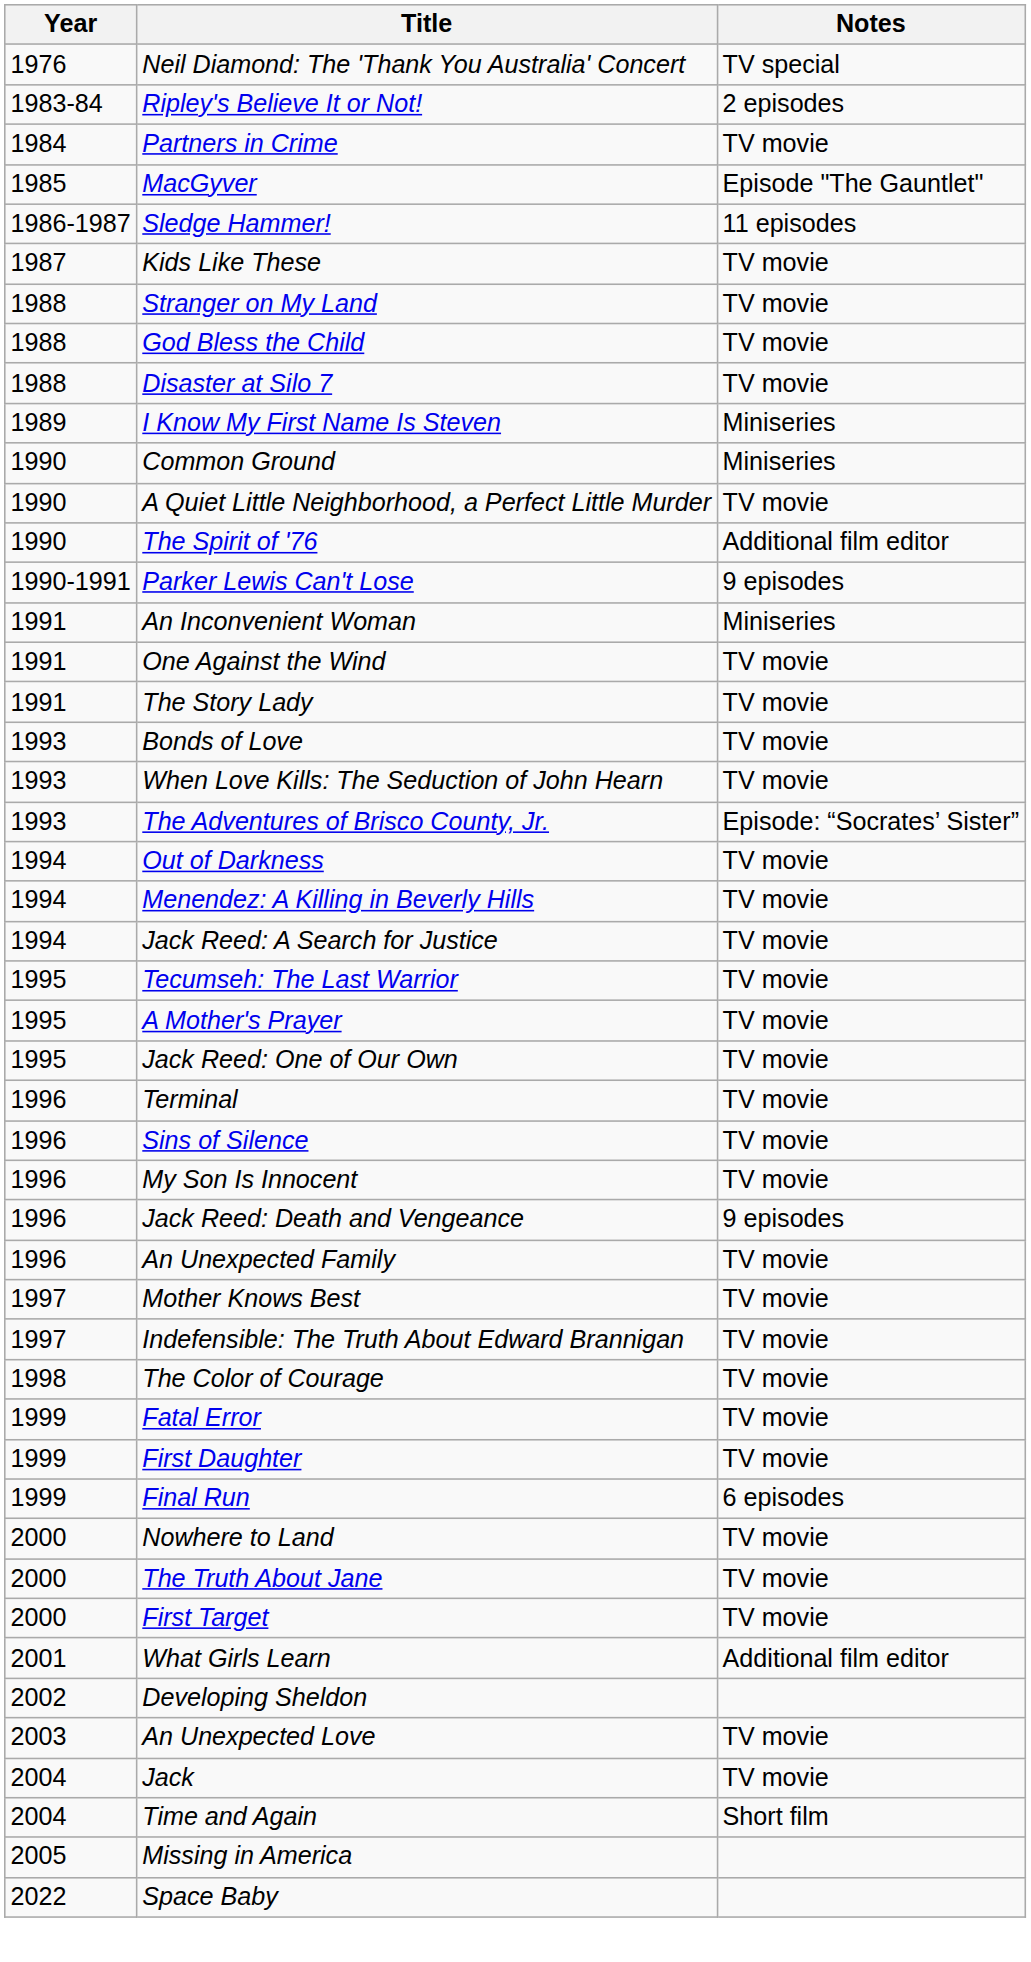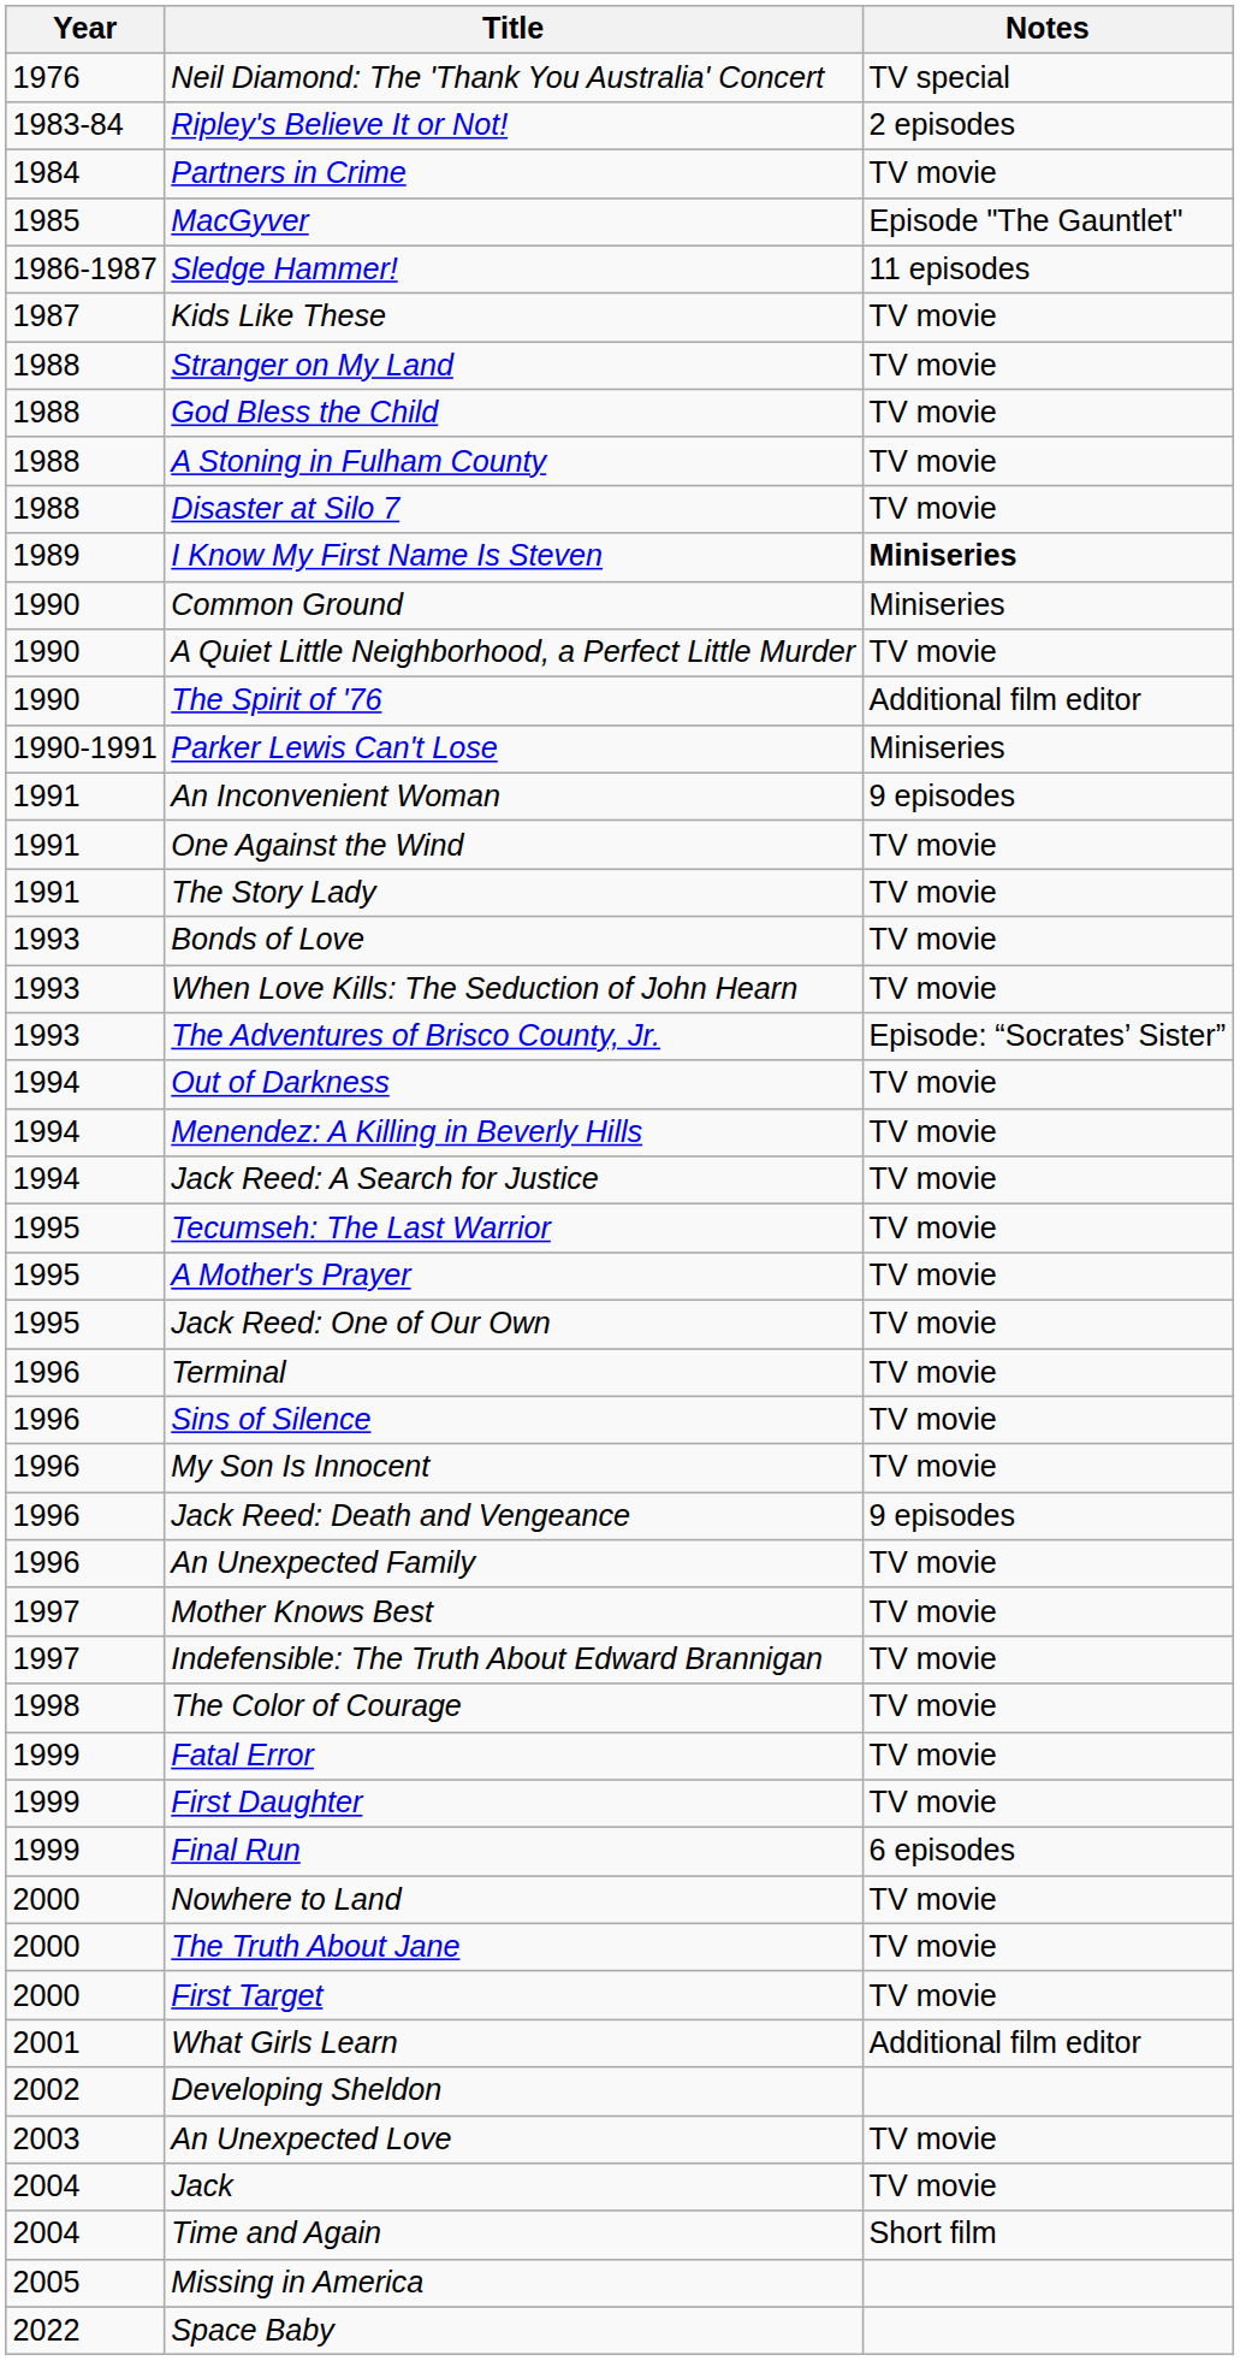+ row: 1988 | A Stoning in Fulham County | TV movie
I Know My First Name Is Steven | Notes: normal -> bold
Parker Lewis Can't Lose | Notes: 9 episodes -> Miniseries
An Inconvenient Woman | Notes: Miniseries -> 9 episodes
